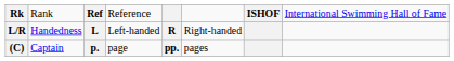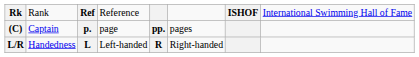rows swapped: L/R <-> (C)
